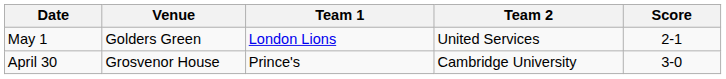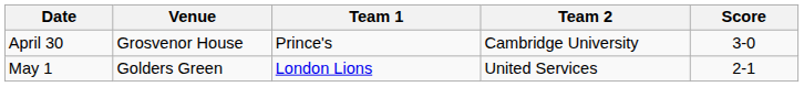rows swapped: April 30 <-> May 1
